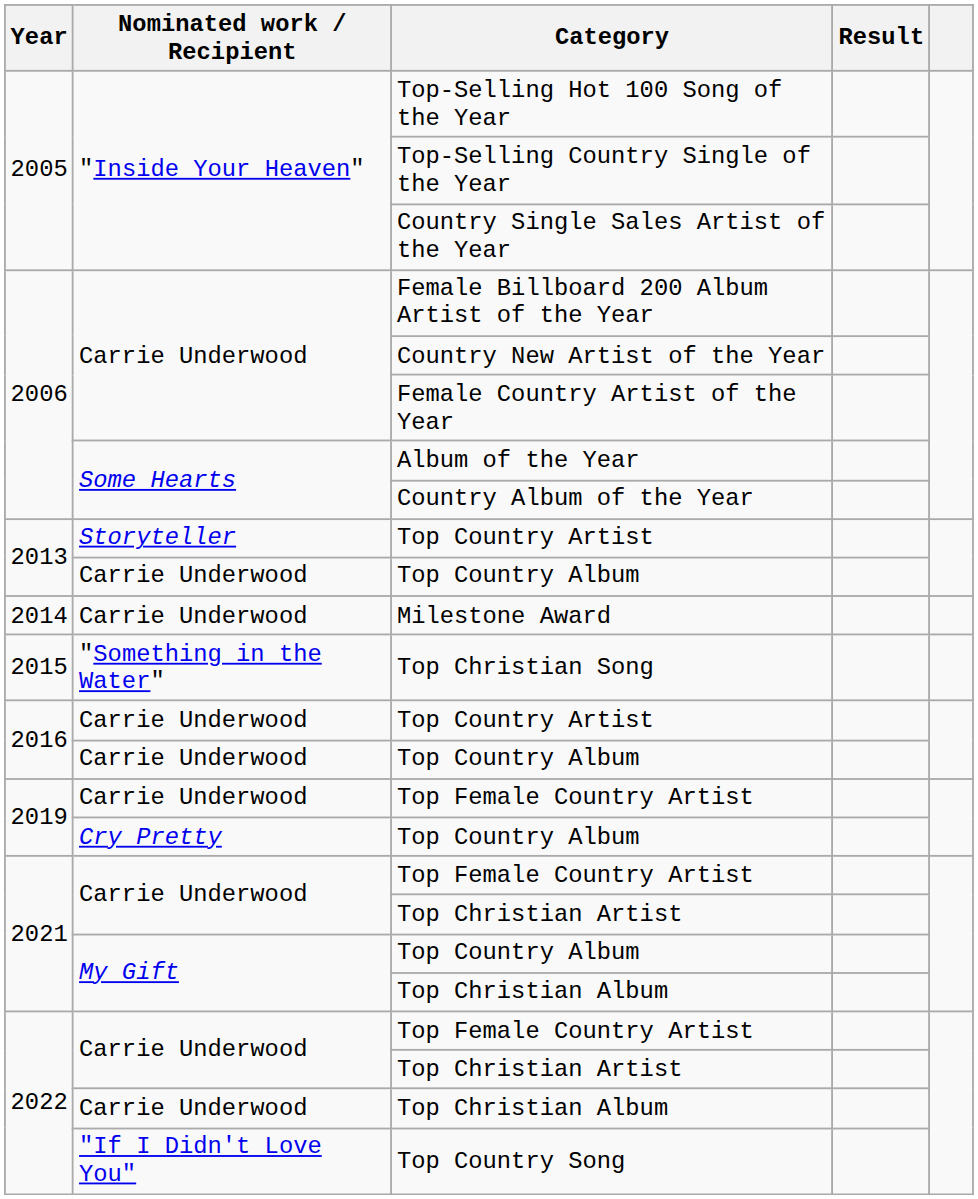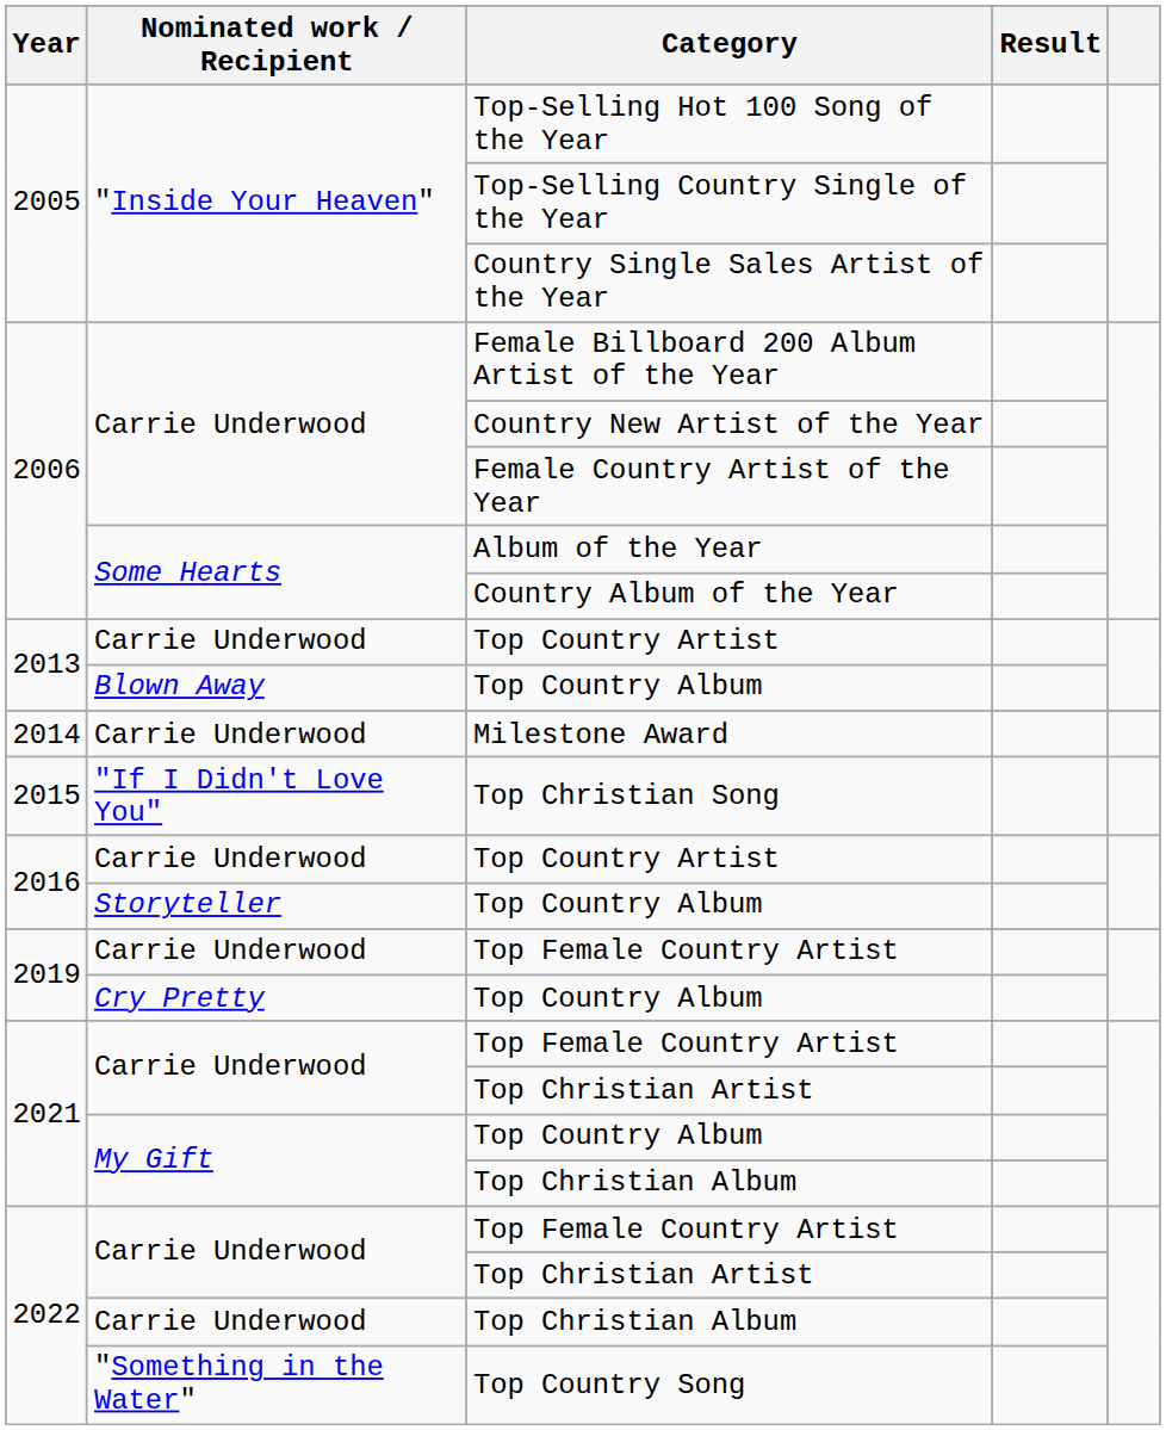2013 / Top Country Artist | Nominated work / Recipient: Storyteller -> Carrie Underwood
2013 / Top Country Album | Nominated work / Recipient: Carrie Underwood -> Blown Away
Top Christian Song | Nominated work / Recipient: "Something in the Water" -> "If I Didn't Love You"
2016 / Top Country Album | Nominated work / Recipient: Carrie Underwood -> Storyteller
Top Country Song | Nominated work / Recipient: "If I Didn't Love You" -> "Something in the Water"
